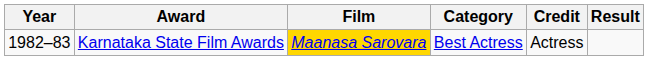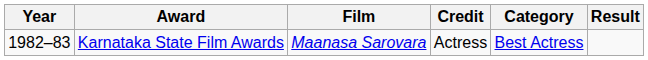columns swapped: Credit <-> Category
Karnataka State Film Awards | Film: gold background -> no background
